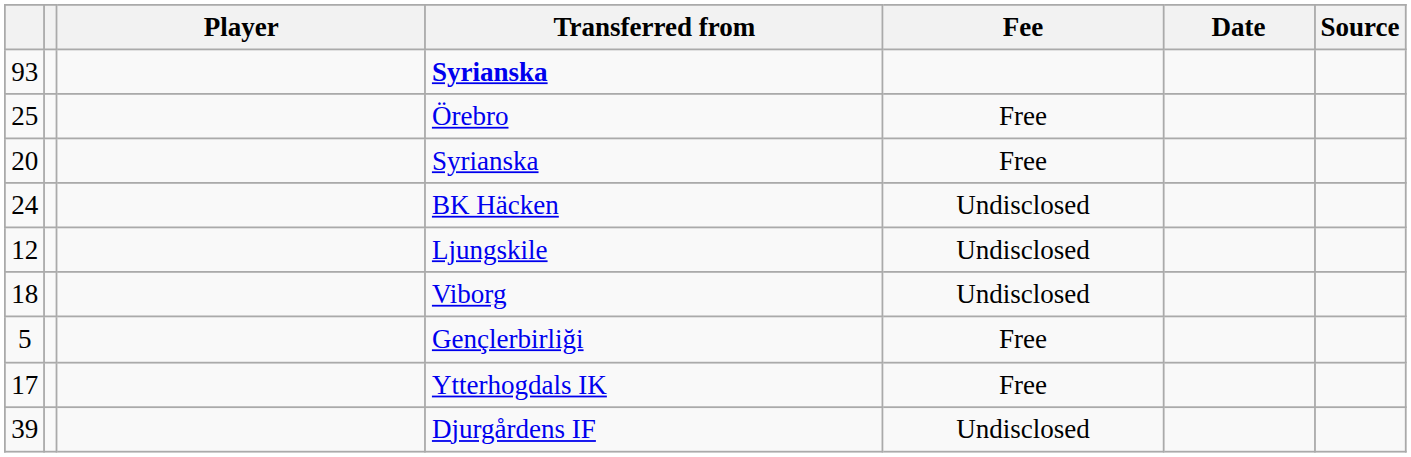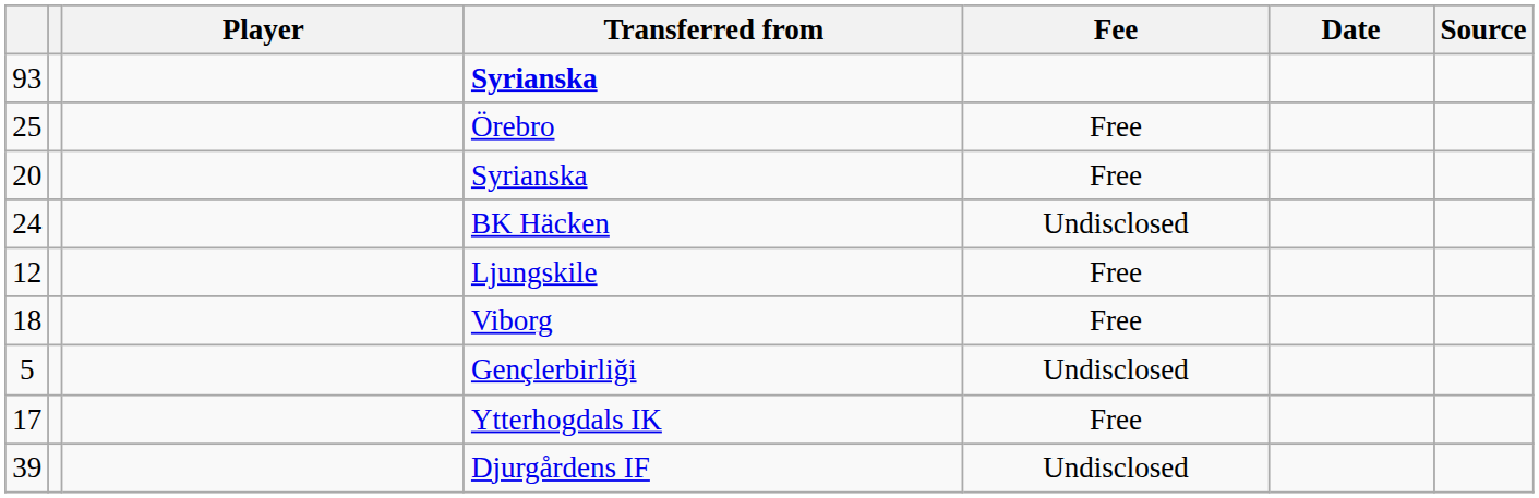12 | Fee: Undisclosed -> Free
18 | Fee: Undisclosed -> Free
5 | Fee: Free -> Undisclosed
